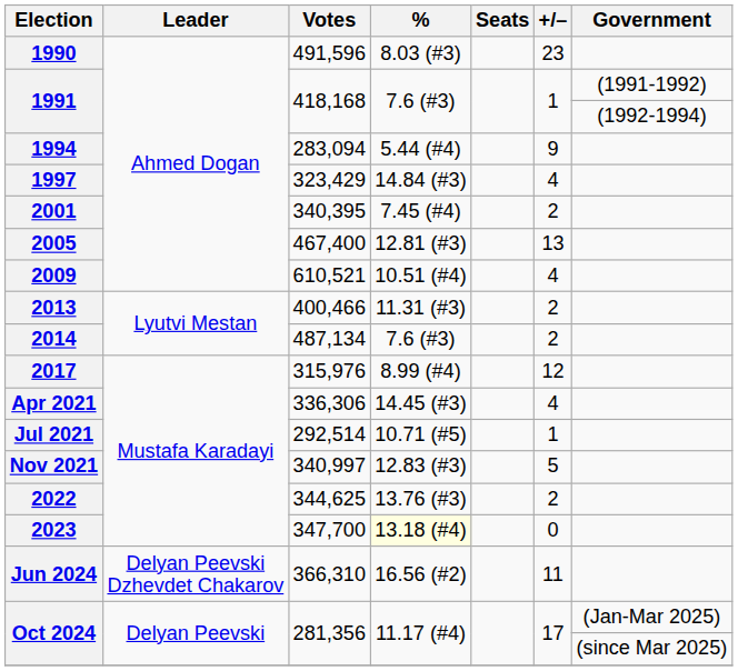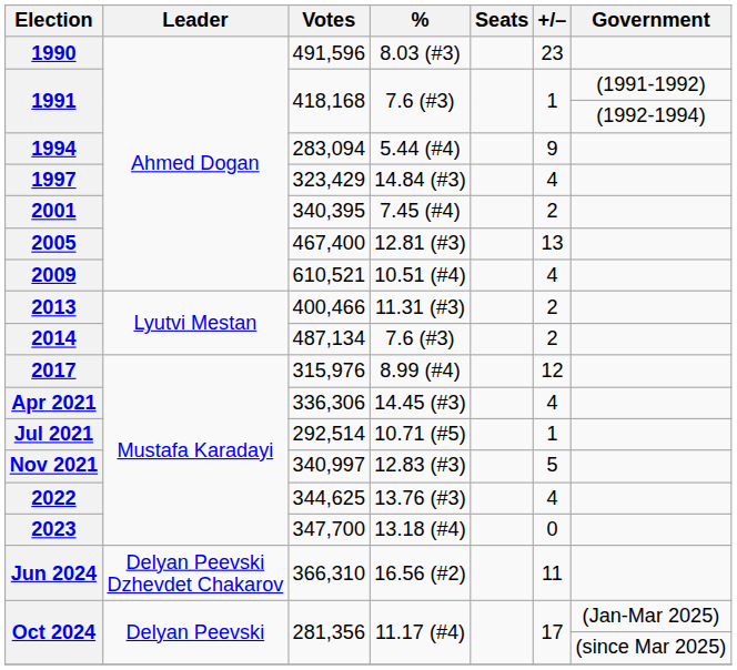2022 | +/–: 2 -> 4
2023 | %: lightyellow background -> no background
